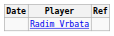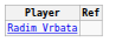- column: Date
